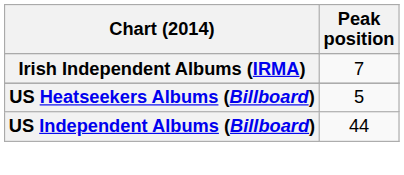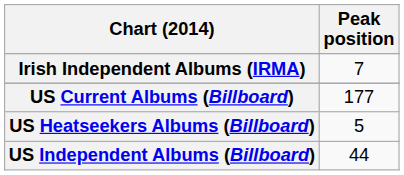+ row: US Current Albums (Billboard) | 177
